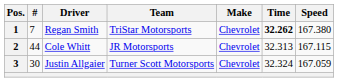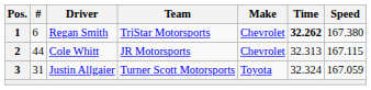1 | #: 7 -> 6
3 | #: 30 -> 31
3 | Make: Chevrolet -> Toyota
